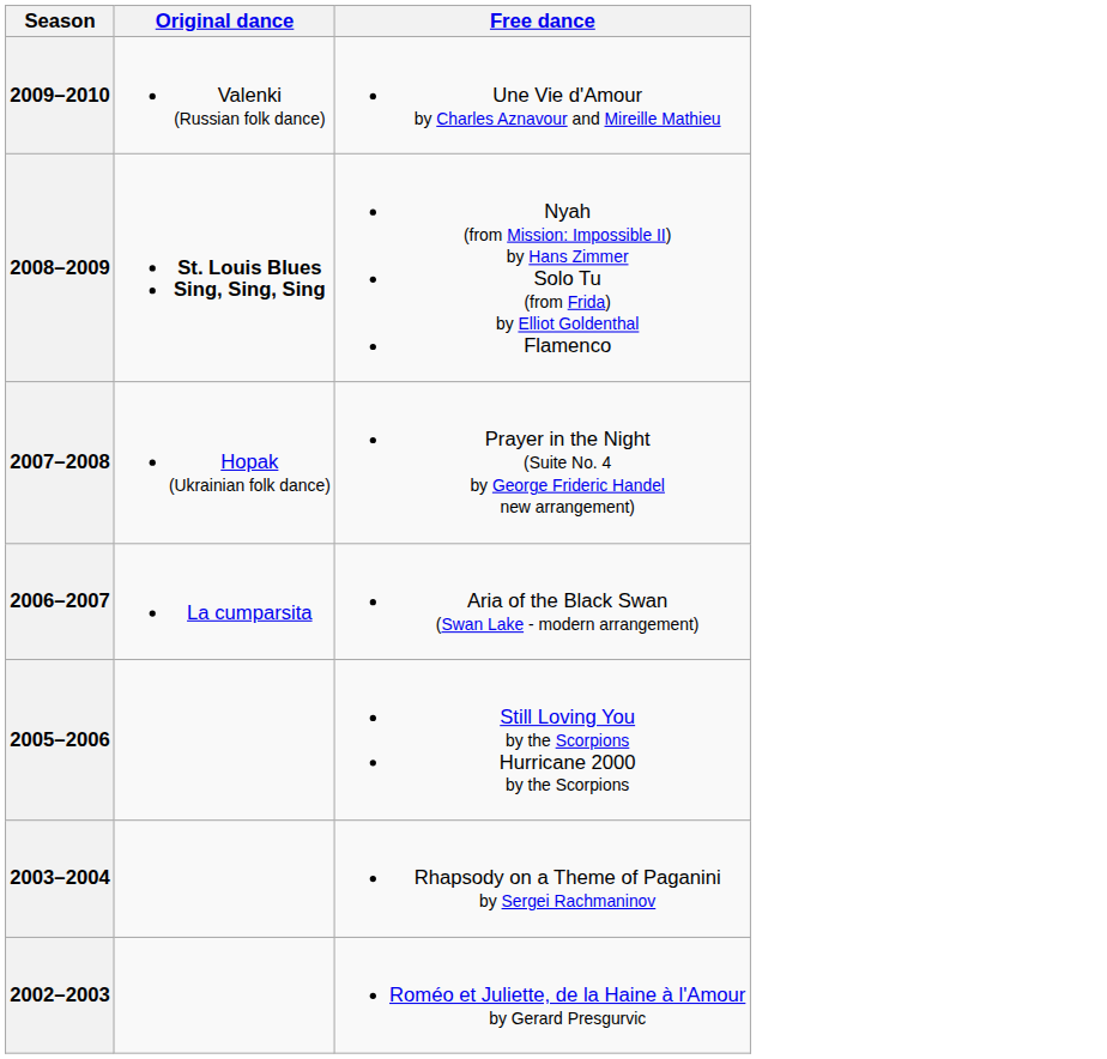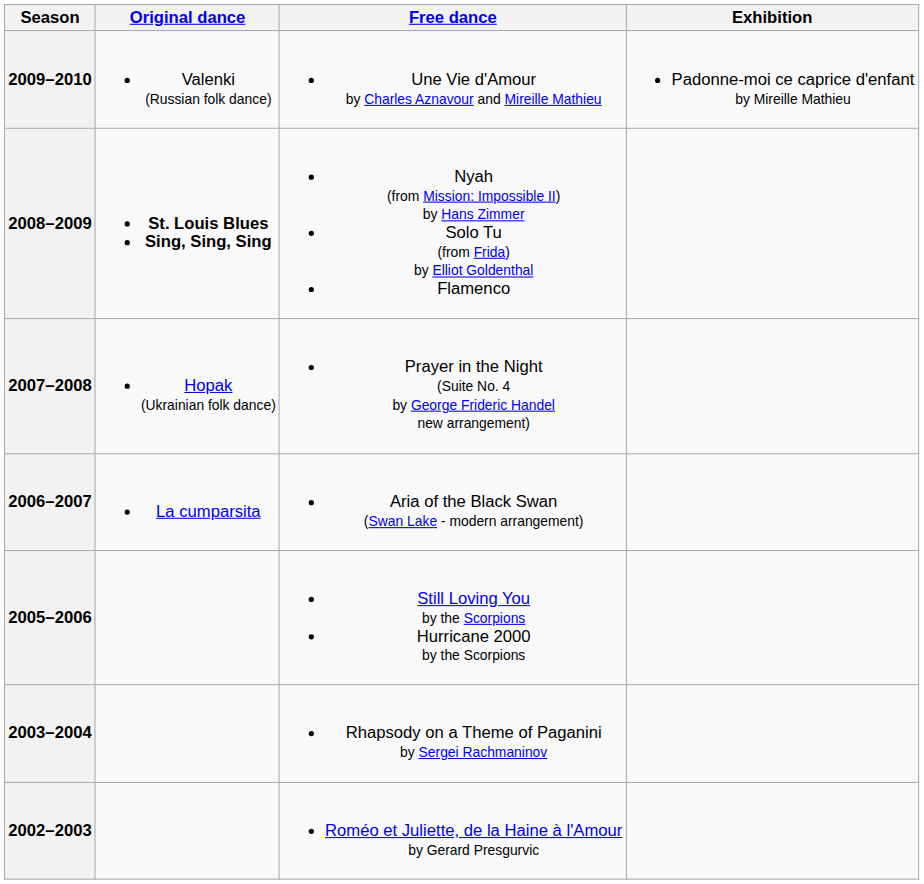+ column: Exhibition | Padonne-moi ce caprice d'enfant by Mireille Mathieu
